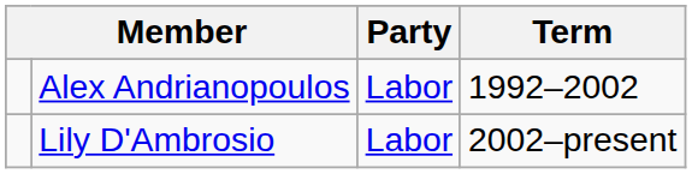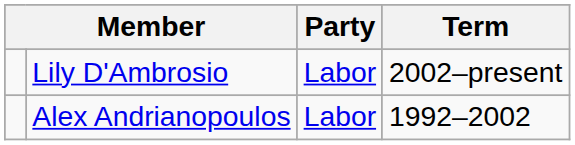rows swapped: Alex Andrianopoulos <-> Lily D'Ambrosio
